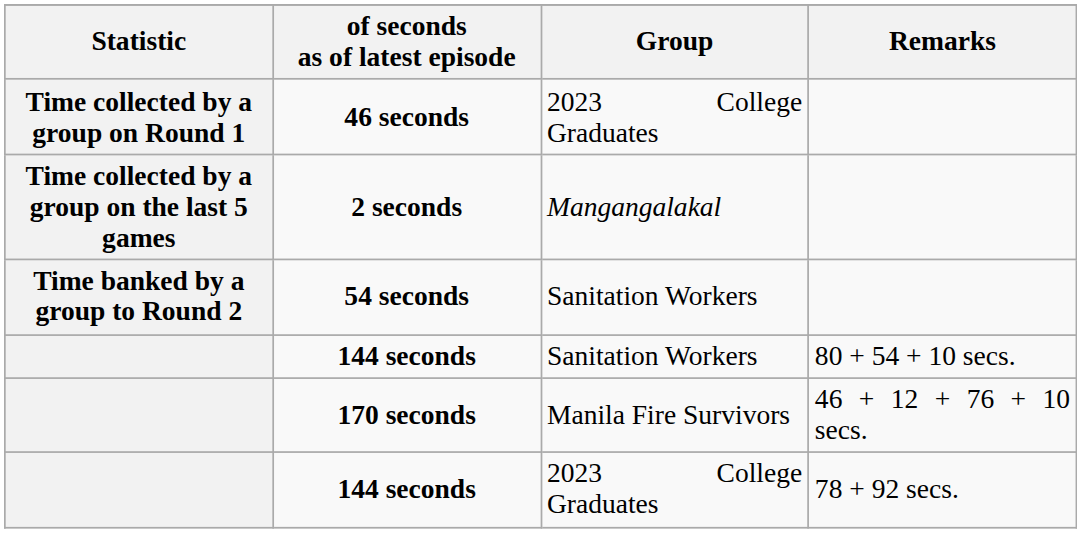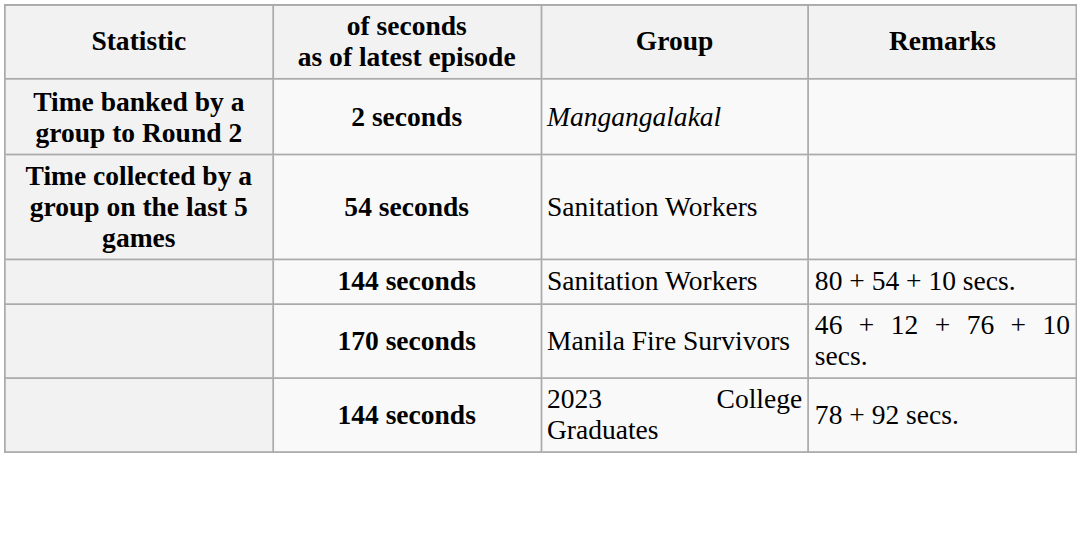- row: Time collected by a group on Round 1 | 46 seconds | 2023 College Graduates
2 seconds | Statistic: Time collected by a group on the last 5 games -> Time banked by a group to Round 2
54 seconds | Statistic: Time banked by a group to Round 2 -> Time collected by a group on the last 5 games
